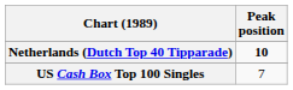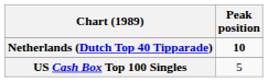US Cash Box Top 100 Singles | Peak position: 7 -> 5
